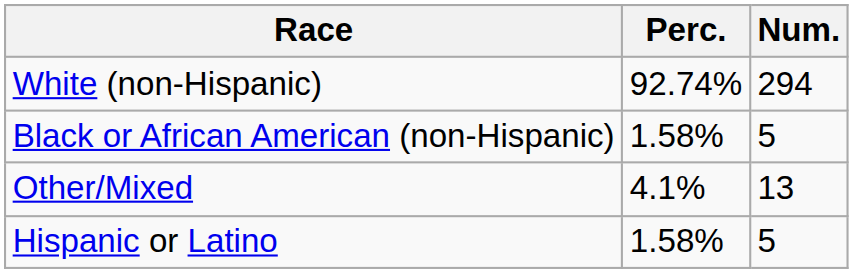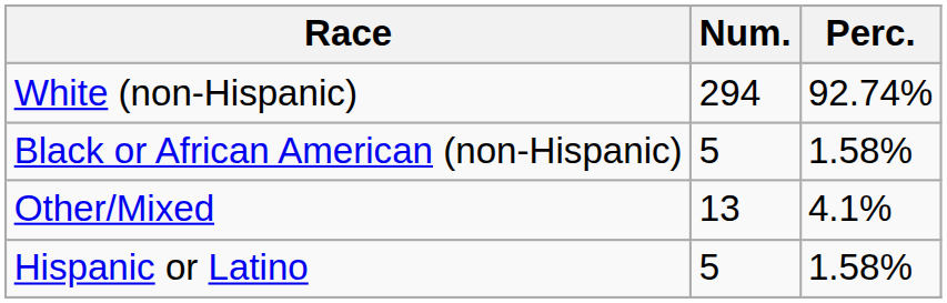columns swapped: Num. <-> Perc.
